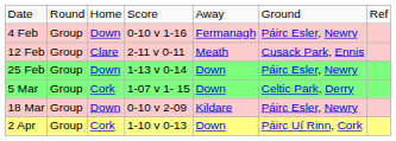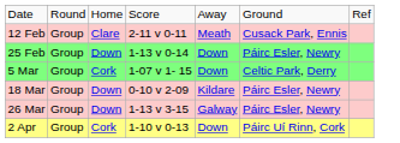- row: 4 Feb | Group | Down | 0-10 v 1-16 | Fermanagh | Páirc Esler, Newry
+ row: 26 Mar | Group | Down | 1-13 v 3-15 | Galway | Páirc Esler, Newry
